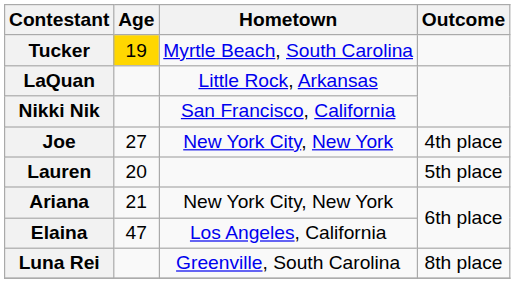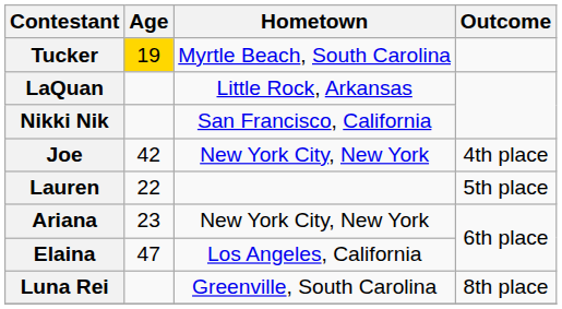Joe | Age: 27 -> 42
Lauren | Age: 20 -> 22
Ariana | Age: 21 -> 23
